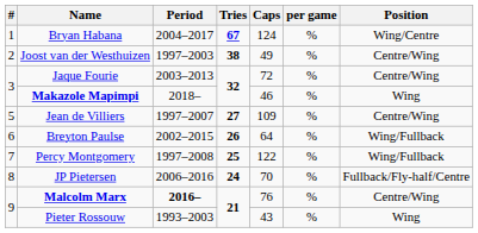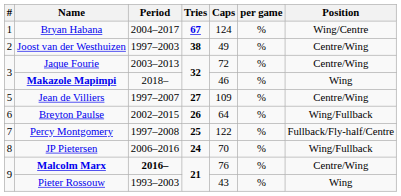Percy Montgomery | Position: Wing/Fullback -> Fullback/Fly-half/Centre
JP Pietersen | Position: Fullback/Fly-half/Centre -> Wing/Fullback
